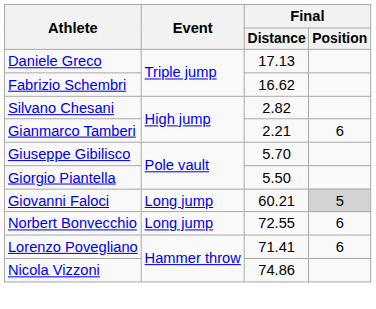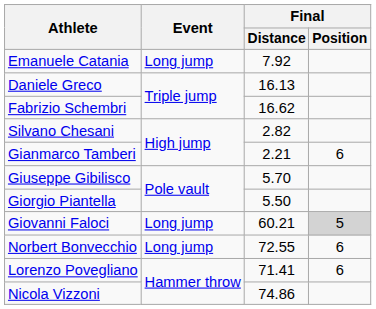+ row: Emanuele Catania | Long jump | 7.92
Daniele Greco | Final / Distance: 17.13 -> 16.13
